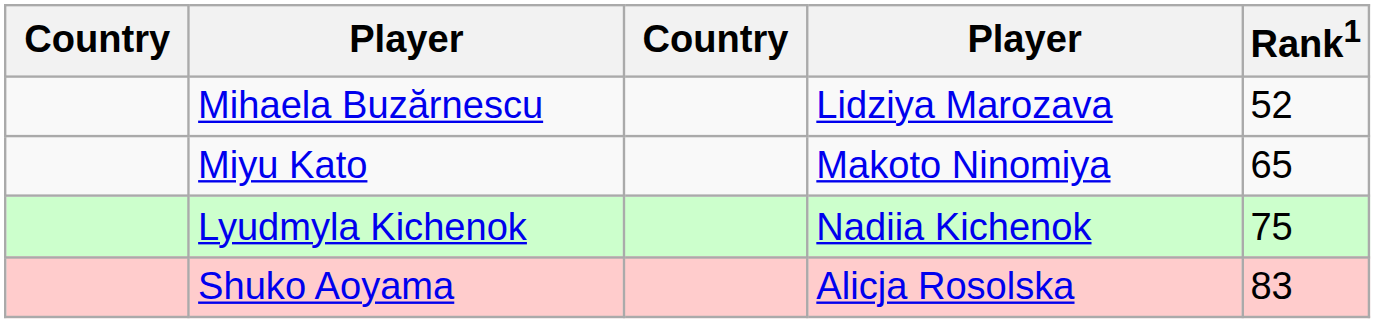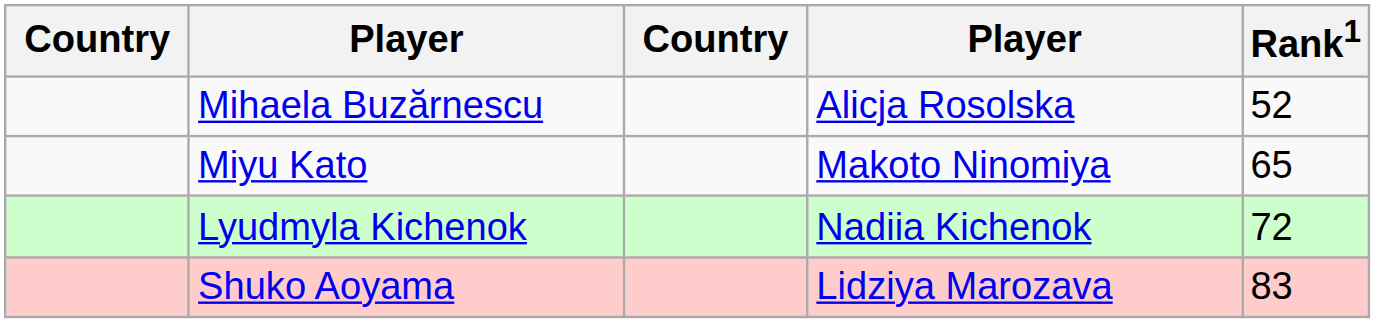Mihaela Buzărnescu | column 4: Lidziya Marozava -> Alicja Rosolska
Lyudmyla Kichenok | Rank1: 75 -> 72
Shuko Aoyama | column 4: Alicja Rosolska -> Lidziya Marozava
